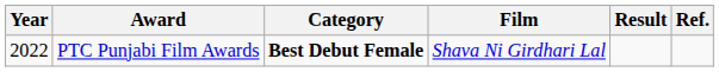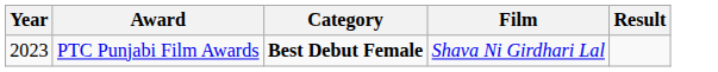- column: Ref.
PTC Punjabi Film Awards | Year: 2022 -> 2023
